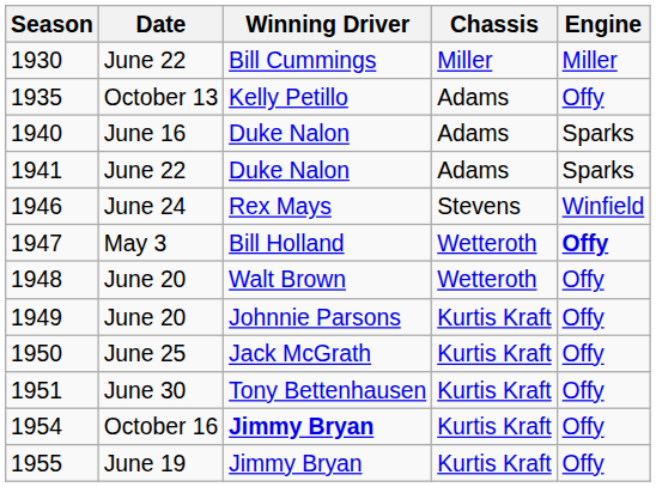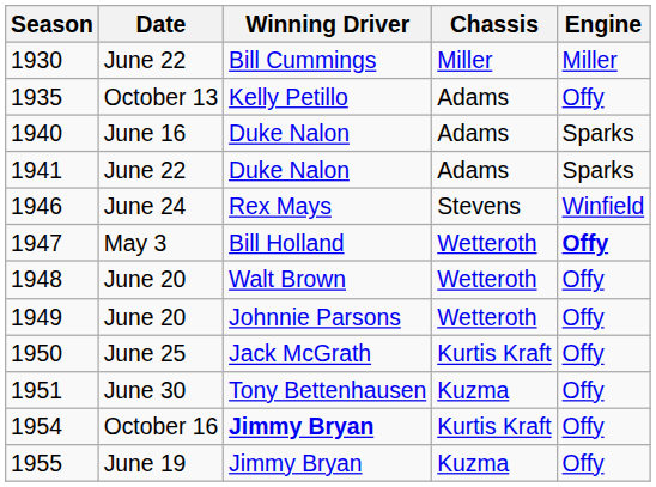1949 | Chassis: Kurtis Kraft -> Wetteroth
1951 | Chassis: Kurtis Kraft -> Kuzma
1955 | Chassis: Kurtis Kraft -> Kuzma
